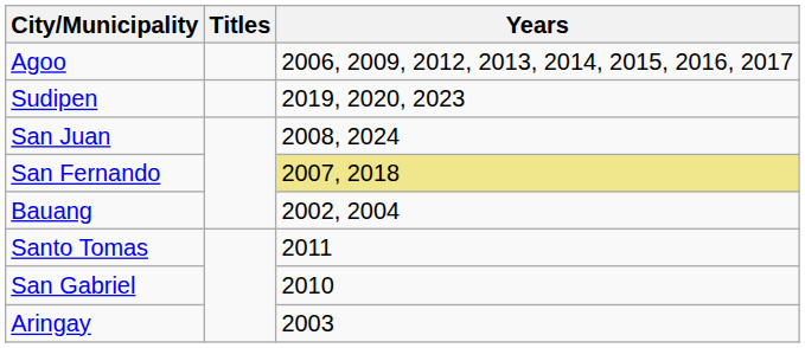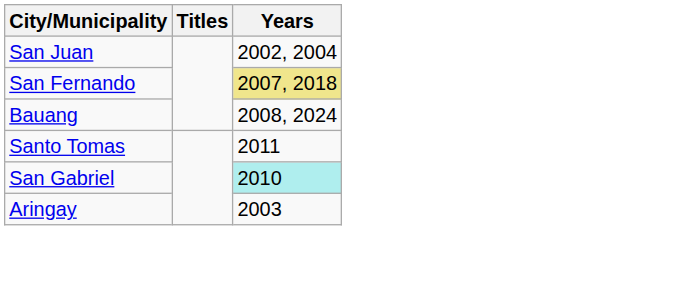- row: Agoo | 2006, 2009, 2012, 2013, 2014, 2015, 2016, 2017
- row: Sudipen | 2019, 2020, 2023
San Juan | Years: 2008, 2024 -> 2002, 2004
Bauang | Years: 2002, 2004 -> 2008, 2024
San Gabriel | Years: no background -> paleturquoise background
